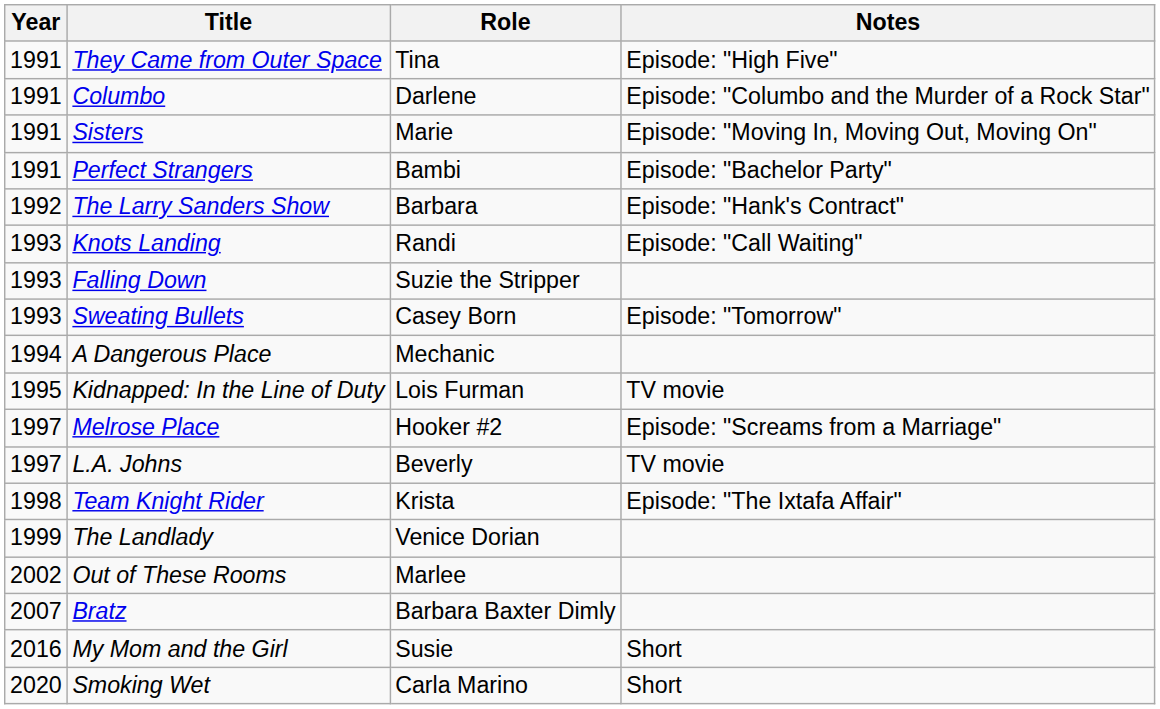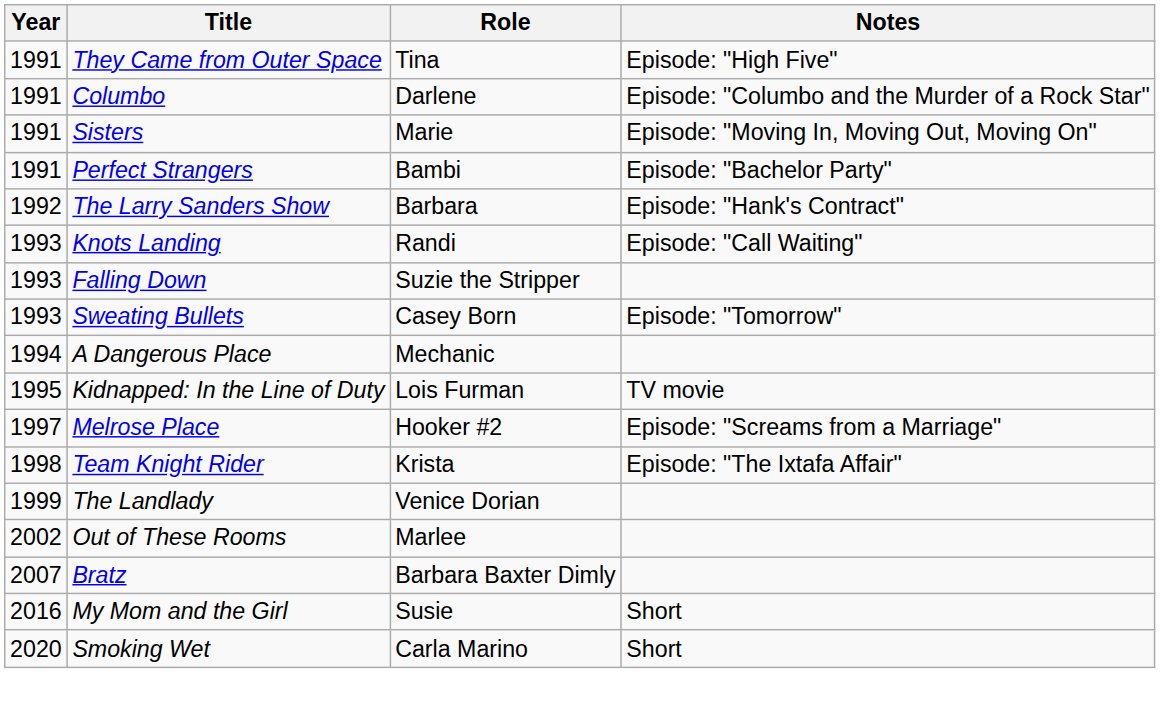- row: 1997 | L.A. Johns | Beverly | TV movie
